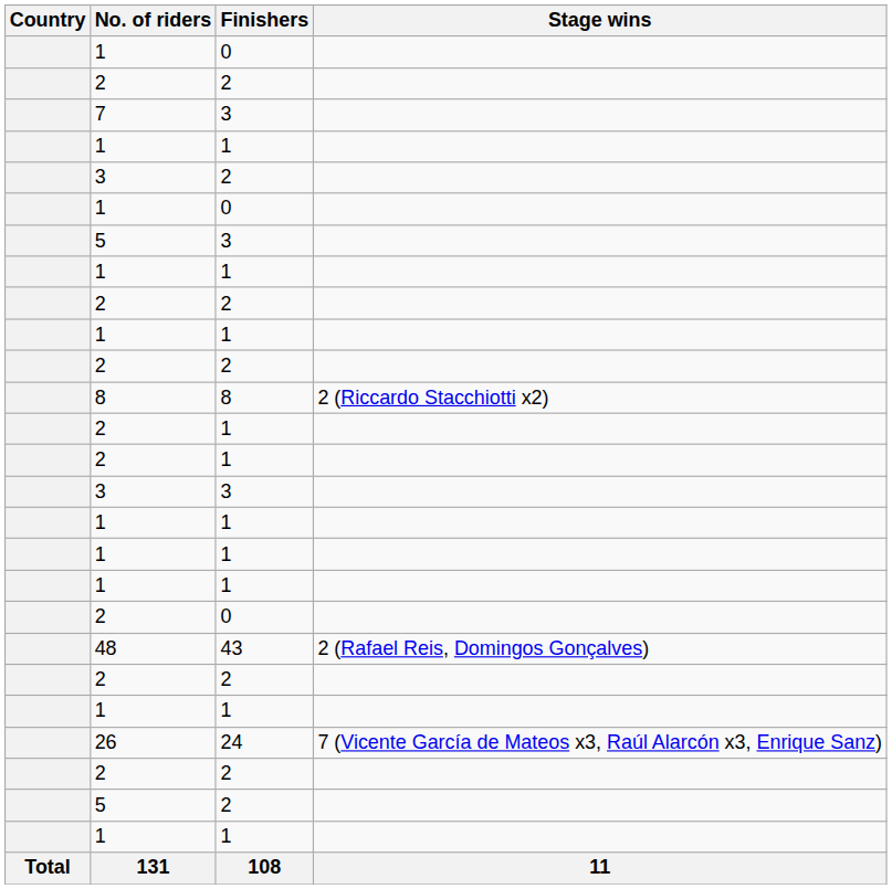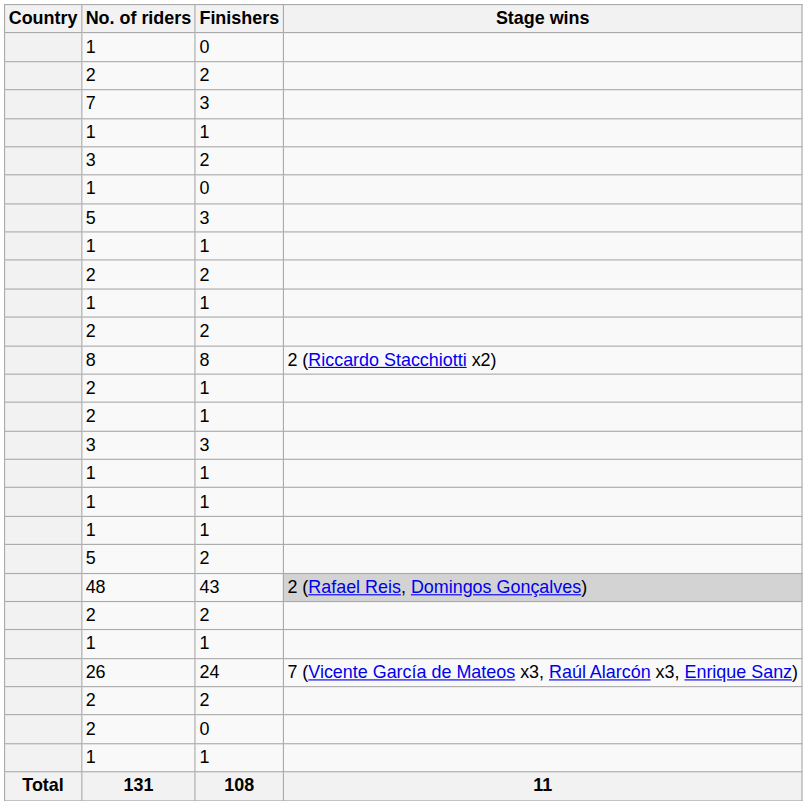rows swapped: 5 / 2 <-> 2 / 0
48 | Stage wins: no background -> lightgrey background
